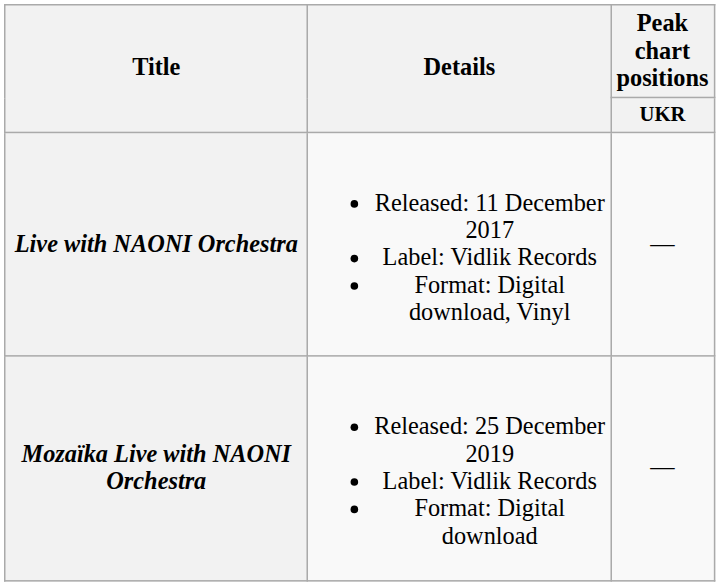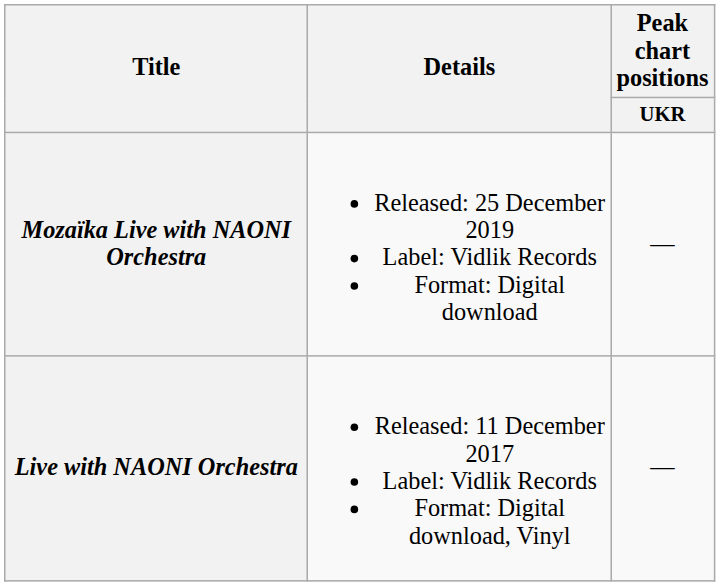rows swapped: Live with NAONI Orchestra <-> Mozaїka Live with NAONI Orchestra
